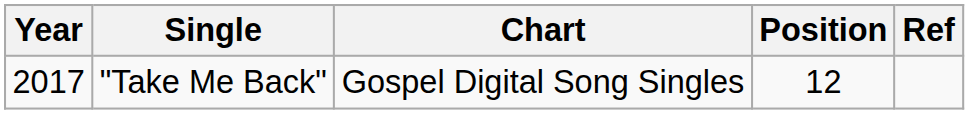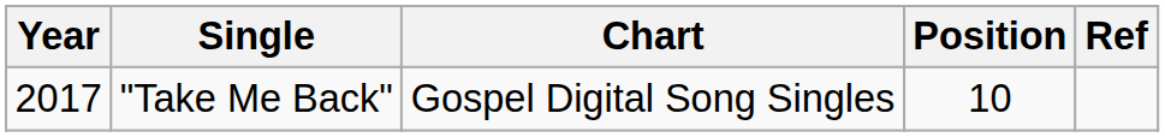"Take Me Back" | Position: 12 -> 10
